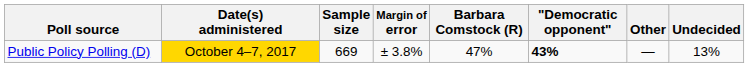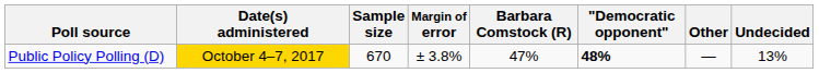Public Policy Polling (D) | Sample size: 669 -> 670
Public Policy Polling (D) | "Democratic opponent": 43% -> 48%
